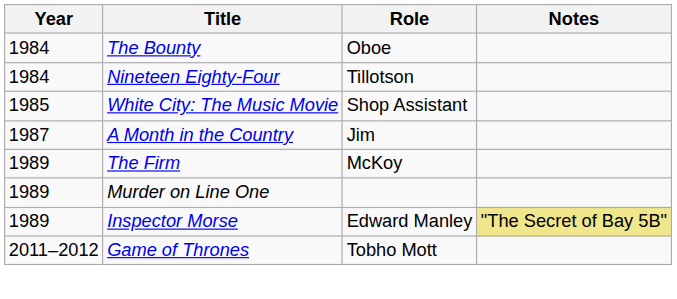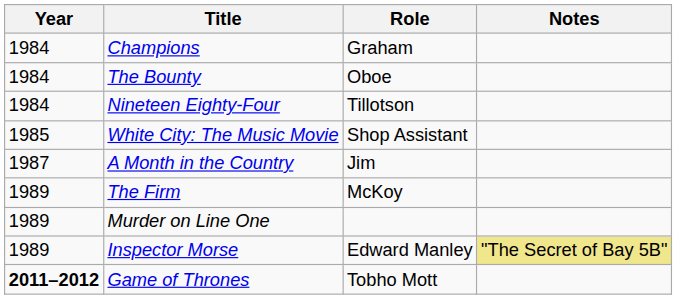+ row: 1984 | Champions | Graham
Game of Thrones | Year: normal -> bold
